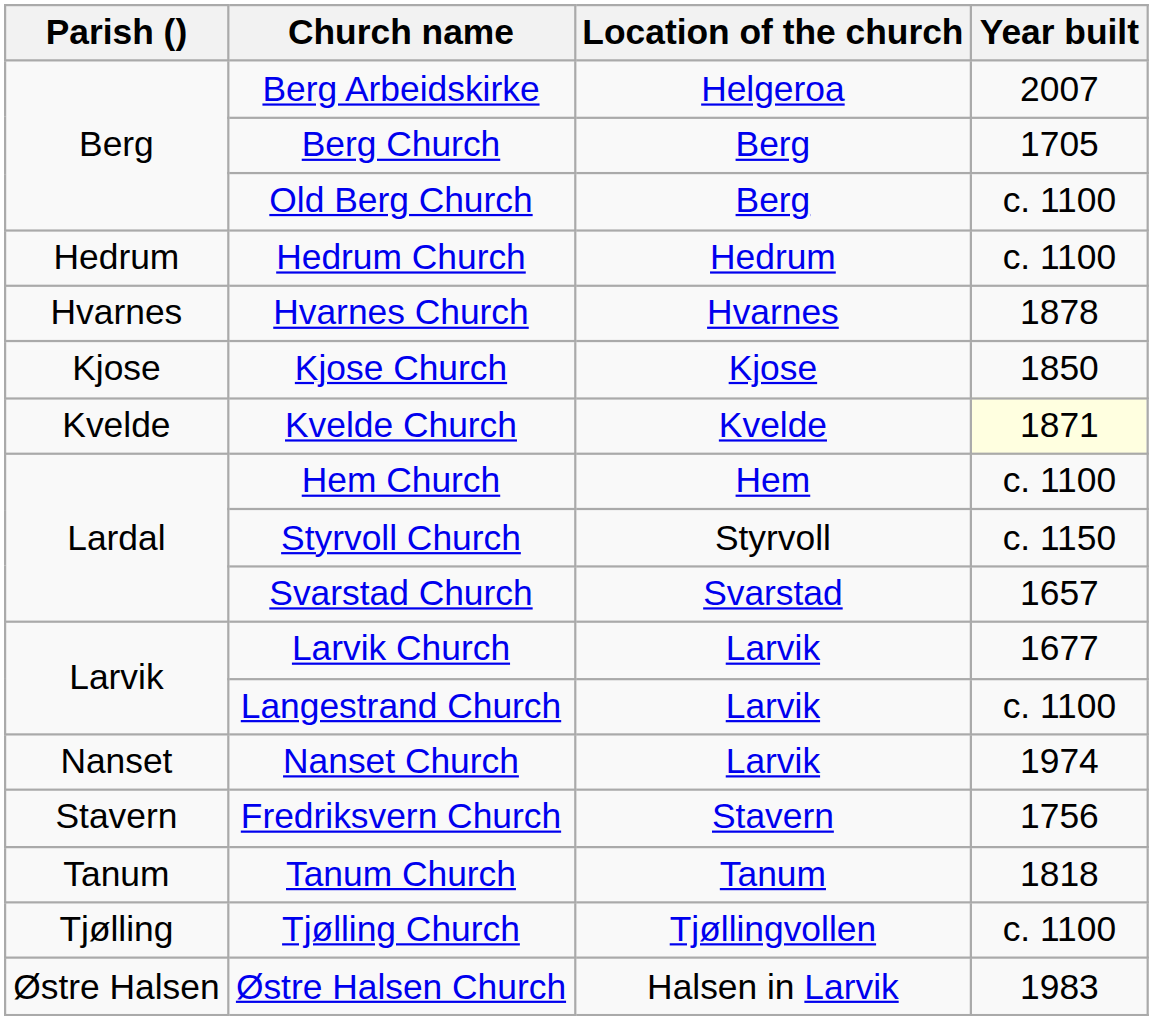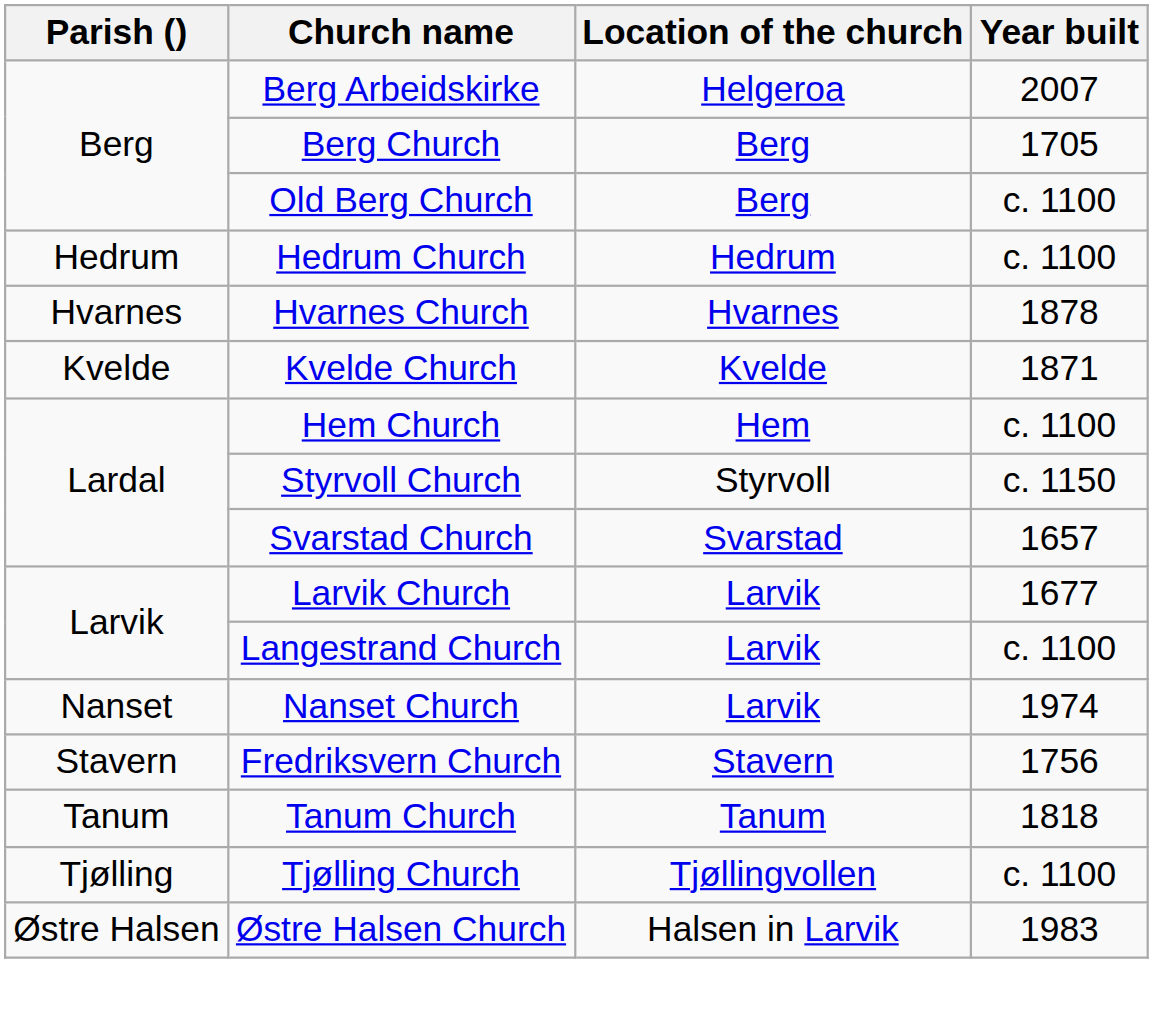- row: Kjose | Kjose Church | Kjose | 1850
Kvelde Church | Year built: lightyellow background -> no background
